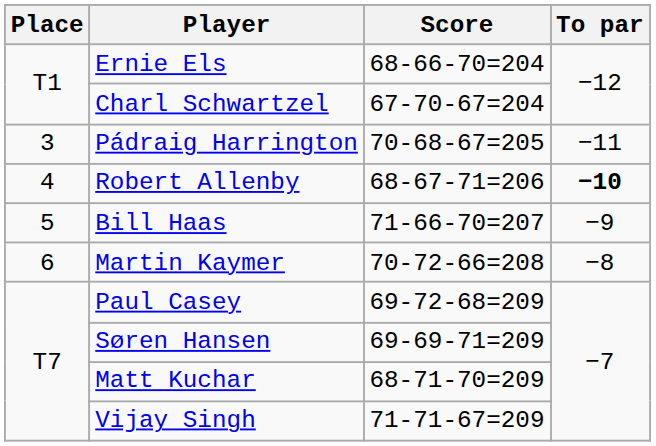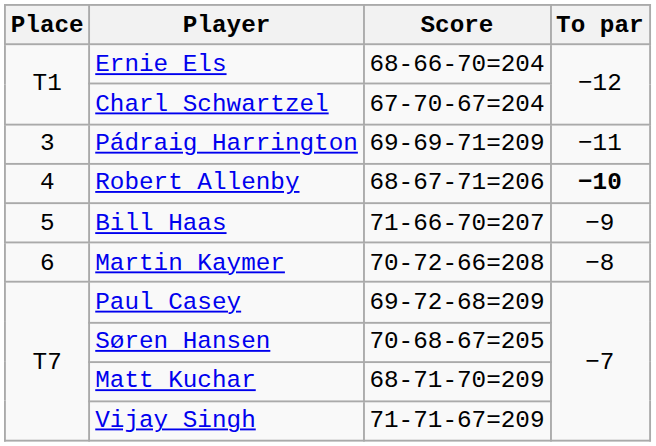Pádraig Harrington | Score: 70-68-67=205 -> 69-69-71=209
Søren Hansen | Score: 69-69-71=209 -> 70-68-67=205
